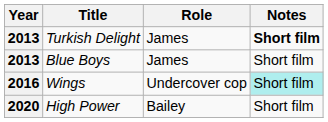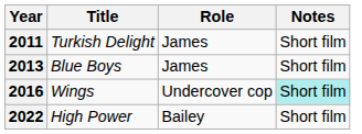Turkish Delight | Year: 2013 -> 2011
Turkish Delight | Notes: bold -> normal
High Power | Year: 2020 -> 2022
